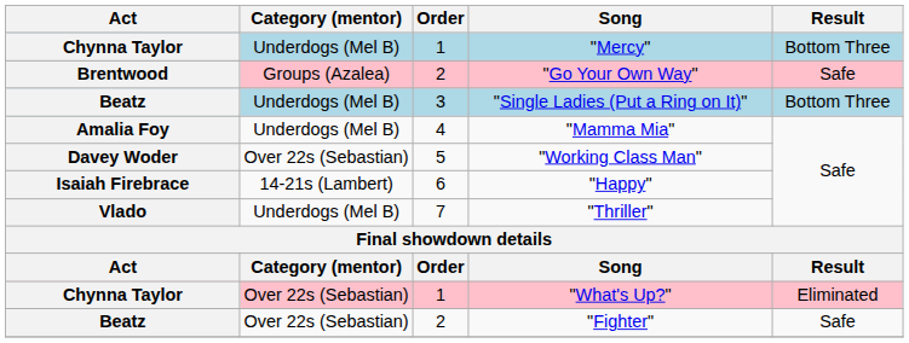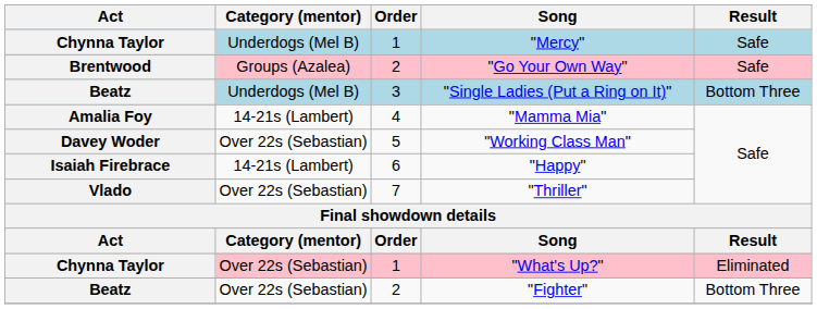"Mercy" | Result: Bottom Three -> Safe
"Mamma Mia" | Category (mentor): Underdogs (Mel B) -> 14-21s (Lambert)
"Thriller" | Category (mentor): Underdogs (Mel B) -> Over 22s (Sebastian)
"Fighter" | Result: Safe -> Bottom Three
